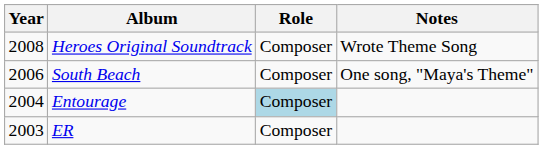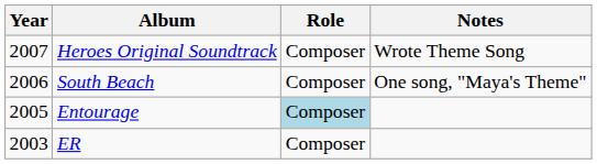Heroes Original Soundtrack | Year: 2008 -> 2007
Entourage | Year: 2004 -> 2005
